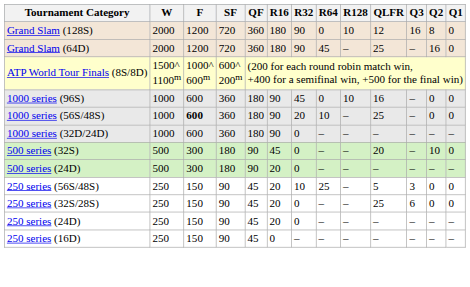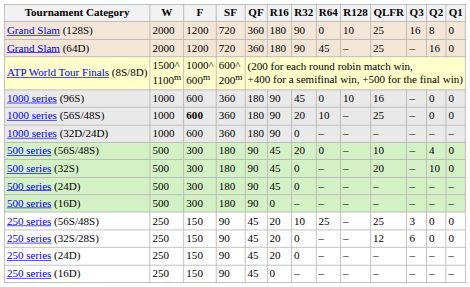Grand Slam (128S) | QLFR: 12 -> 25
+ row: 500 series (56S/48S) | 500 | 300 | 180 | 90 | 45 | 20 | 0 | – | 10 | – | 4 | 0
500 series (24D) | R16: 20 -> 45
+ row: 500 series (16D) | 500 | 300 | 180 | 90 | 0 | – | – | – | – | – | – | –
250 series (56S/48S) | QLFR: 5 -> 25
250 series (32S/28S) | QLFR: 25 -> 12
